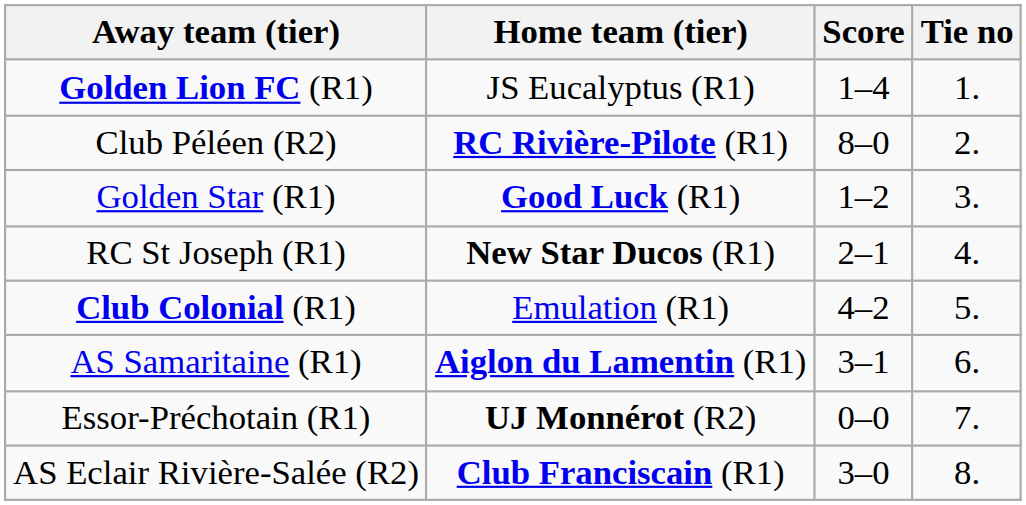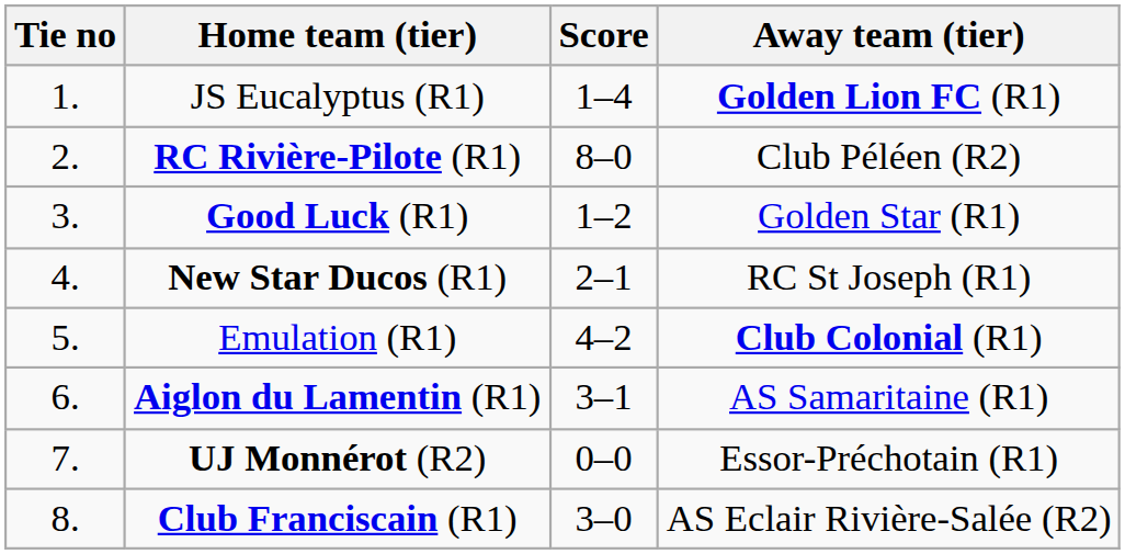columns swapped: Tie no <-> Away team (tier)
